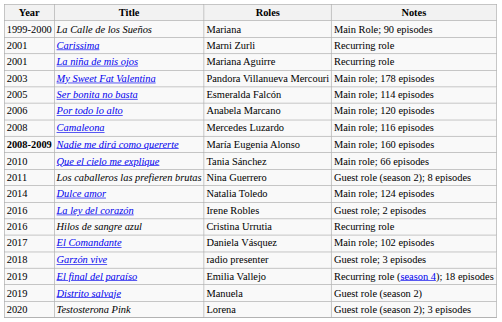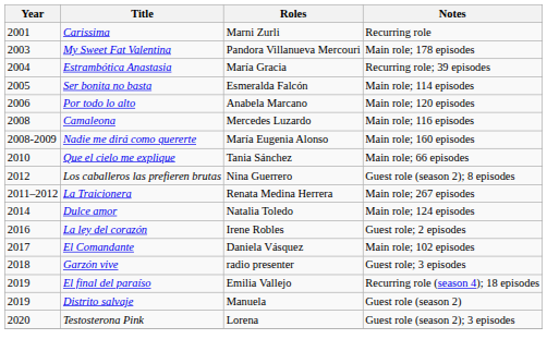- row: 1999-2000 | La Calle de los Sueños | Mariana | Main Role; 90 episodes
- row: 2001 | La niña de mis ojos | Mariana Aguirre | Recurring role
+ row: 2004 | Estrambótica Anastasia | María Gracia | Recurring role; 39 episodes
Nadie me dirá como quererte | Year: bold -> normal
Los caballeros las prefieren brutas | Year: 2011 -> 2012
+ row: 2011–2012 | La Traicionera | Renata Medina Herrera | Main role; 267 episodes
- row: 2016 | Hilos de sangre azul | Cristina Urrutia | Recurring role
